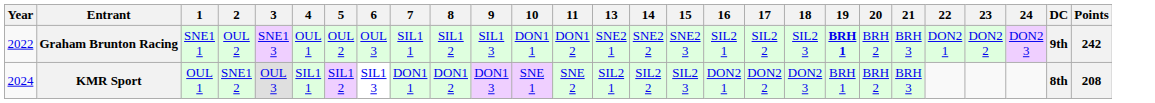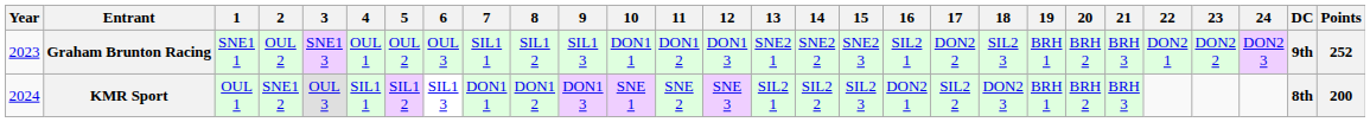+ column: 12 | DON1 3 | SNE 3
Graham Brunton Racing | Year: 2022 -> 2023
Graham Brunton Racing | 17: SIL2 2 -> DON2 2
Graham Brunton Racing | 19: bold -> normal
Graham Brunton Racing | Points: 242 -> 252
KMR Sport | 17: DON2 2 -> SIL2 2
KMR Sport | Points: 208 -> 200
